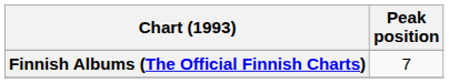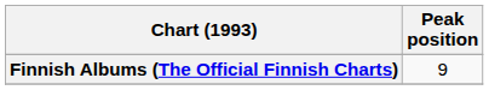Finnish Albums (The Official Finnish Charts) | Peak position: 7 -> 9
